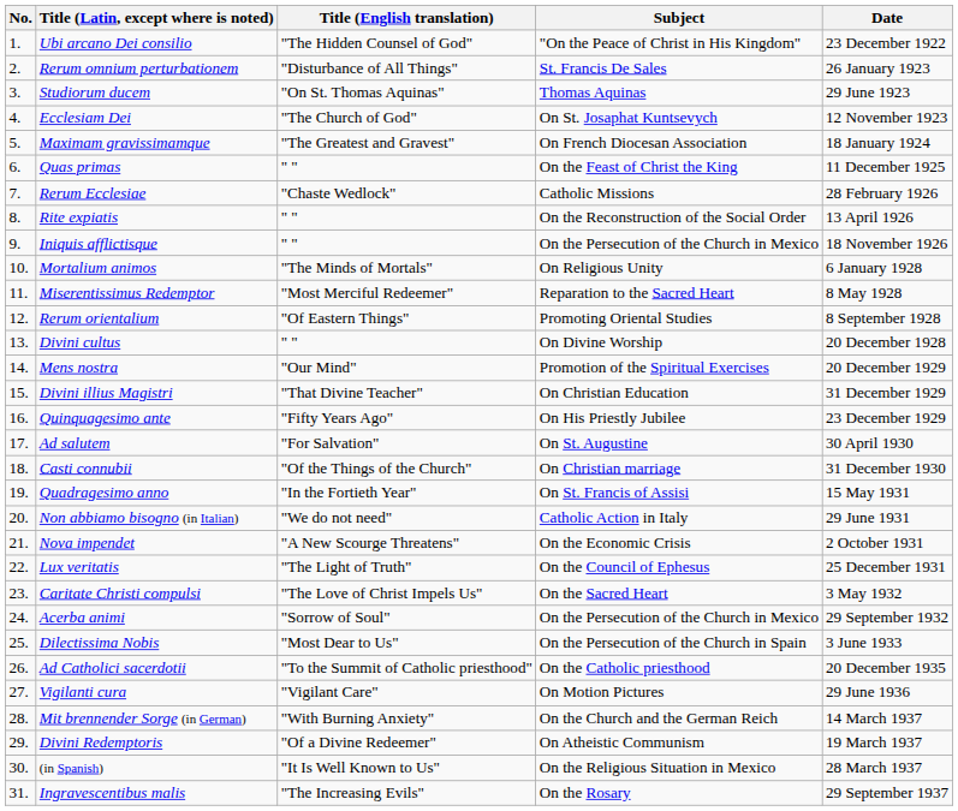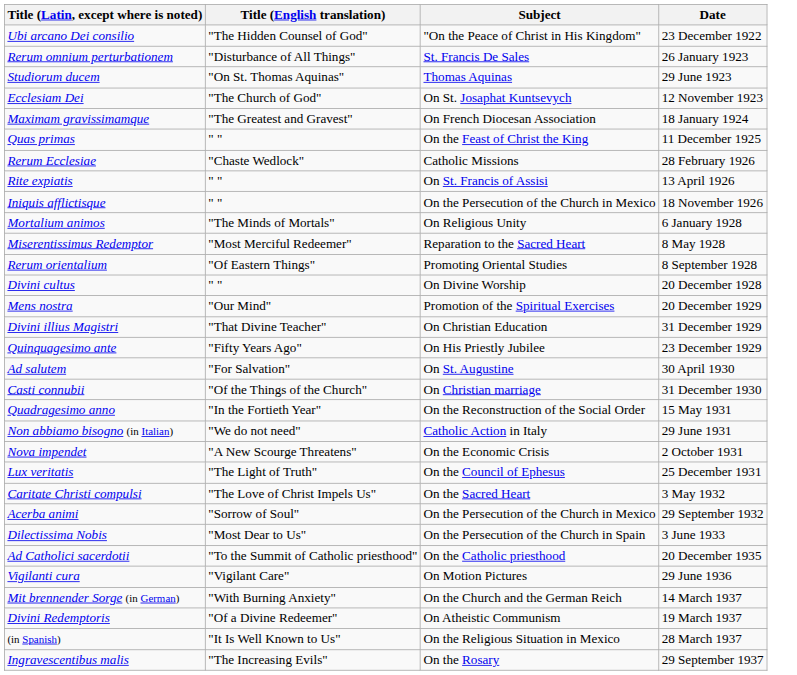- column: No. | 1. | 2. | 3. | 4. | 5. | 6. | 7. | 8. | 9. | 10. | 11. | 12. | 13. | 14. | 15. | 16. | 17. | 18. | 19. | 20. | 21. | 22. | 23. | 24. | 25. | 26. | 27. | 28. | 29. | 30. | 31.
Rite expiatis | Subject: On the Reconstruction of the Social Order -> On St. Francis of Assisi
Quadragesimo anno | Subject: On St. Francis of Assisi -> On the Reconstruction of the Social Order
